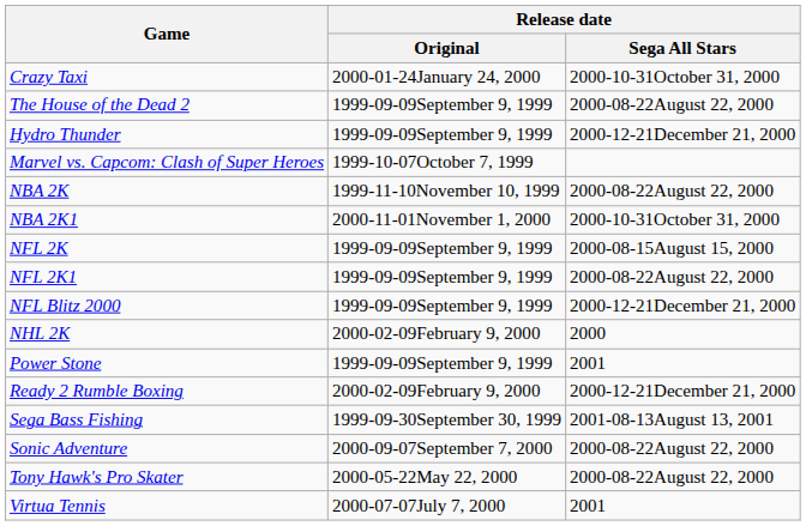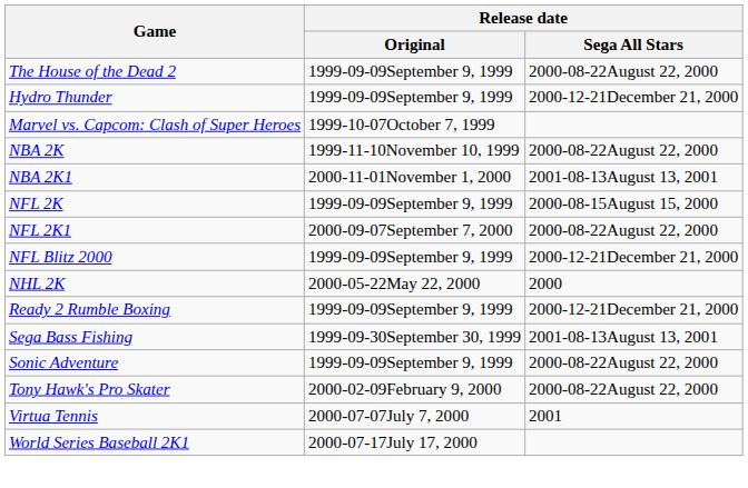- row: Crazy Taxi | 2000-01-24January 24, 2000 | 2000-10-31October 31, 2000
NBA 2K1 | Release date / Sega All Stars: 2000-10-31October 31, 2000 -> 2001-08-13August 13, 2001
NFL 2K1 | Release date / Original: 1999-09-09September 9, 1999 -> 2000-09-07September 7, 2000
NHL 2K | Release date / Original: 2000-02-09February 9, 2000 -> 2000-05-22May 22, 2000
- row: Power Stone | 1999-09-09September 9, 1999 | 2001
Ready 2 Rumble Boxing | Release date / Original: 2000-02-09February 9, 2000 -> 1999-09-09September 9, 1999
Sonic Adventure | Release date / Original: 2000-09-07September 7, 2000 -> 1999-09-09September 9, 1999
Tony Hawk's Pro Skater | Release date / Original: 2000-05-22May 22, 2000 -> 2000-02-09February 9, 2000
+ row: World Series Baseball 2K1 | 2000-07-17July 17, 2000
